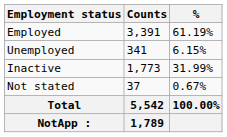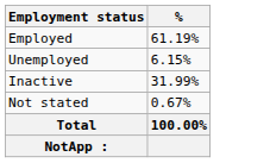- column: Counts | 3,391 | 341 | 1,773 | 37 | 5,542 | 1,789
